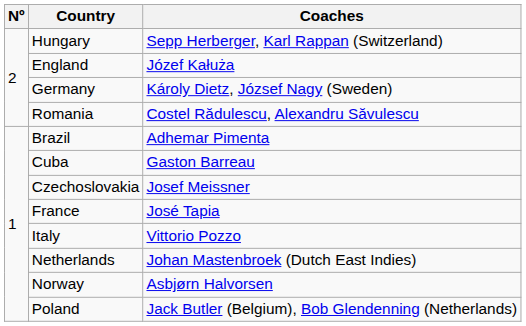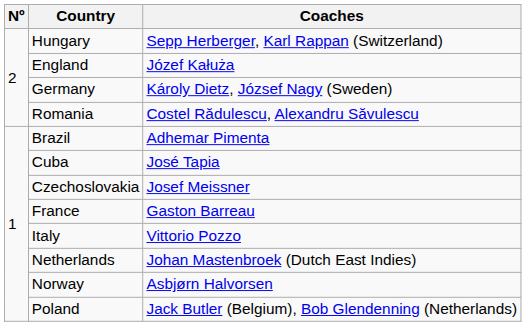Cuba | Coaches: Gaston Barreau -> José Tapia
France | Coaches: José Tapia -> Gaston Barreau
